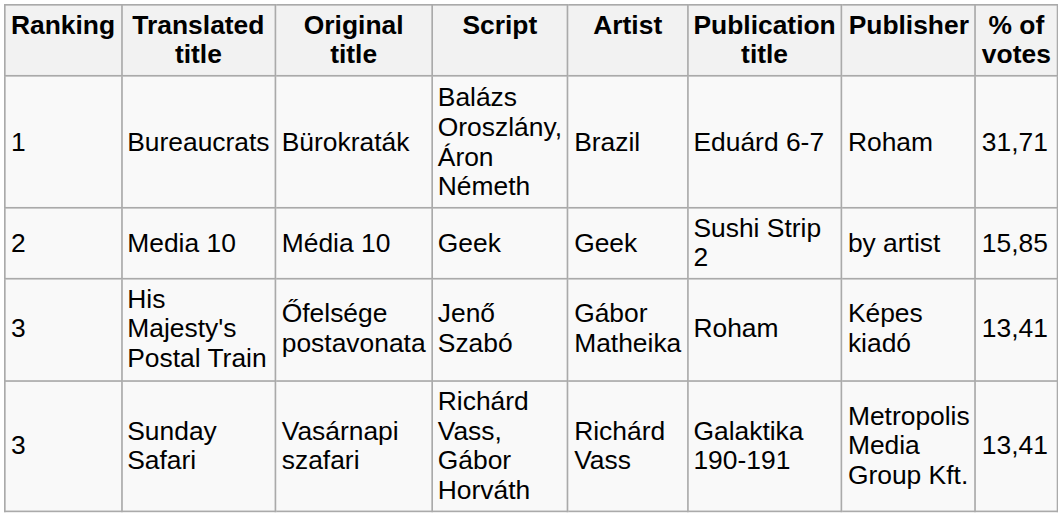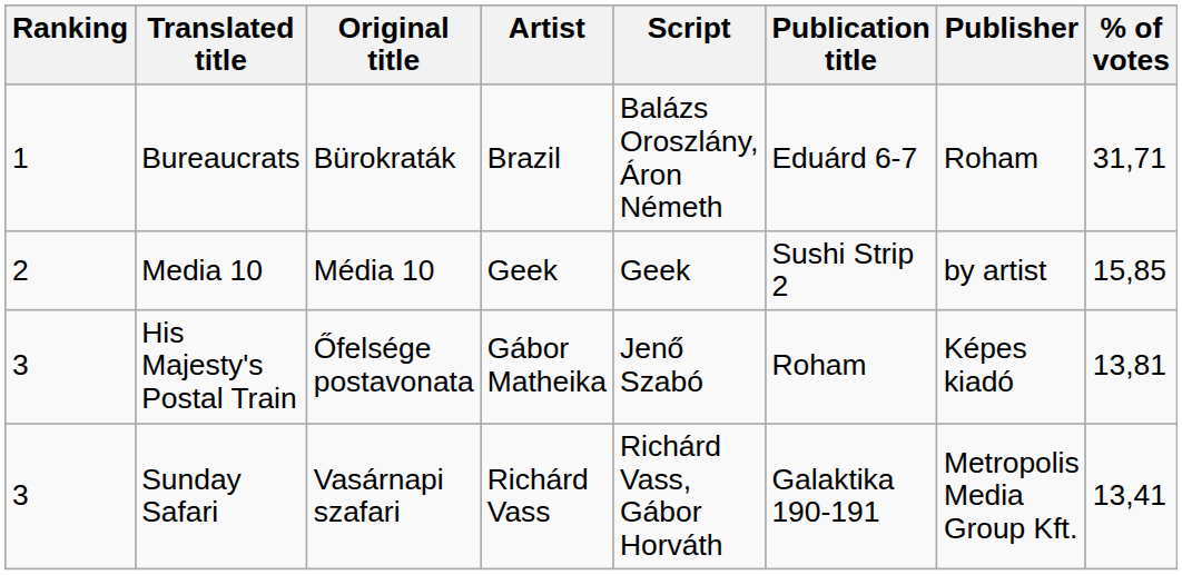columns swapped: Artist <-> Script
His Majesty's Postal Train | % of votes: 13,41 -> 13,81
